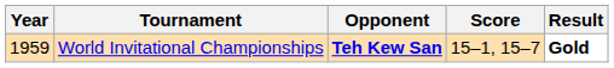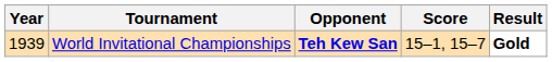World Invitational Championships | Year: 1959 -> 1939
